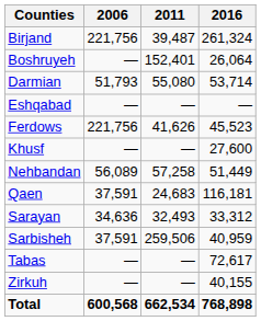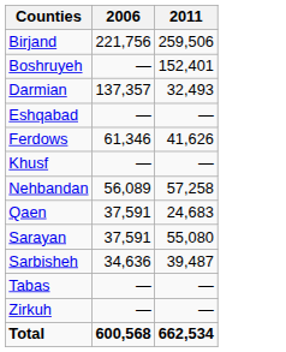- column: 2016 | 261,324 | 26,064 | 53,714 | — | 45,523 | 27,600 | 51,449 | 116,181 | 33,312 | 40,959 | 72,617 | 40,155 | 768,898
Birjand | 2011: 39,487 -> 259,506
Darmian | 2006: 51,793 -> 137,357
Darmian | 2011: 55,080 -> 32,493
Ferdows | 2006: 221,756 -> 61,346
Sarayan | 2006: 34,636 -> 37,591
Sarayan | 2011: 32,493 -> 55,080
Sarbisheh | 2006: 37,591 -> 34,636
Sarbisheh | 2011: 259,506 -> 39,487
